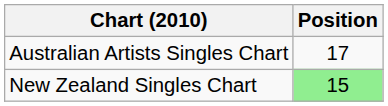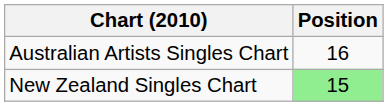Australian Artists Singles Chart | Position: 17 -> 16
